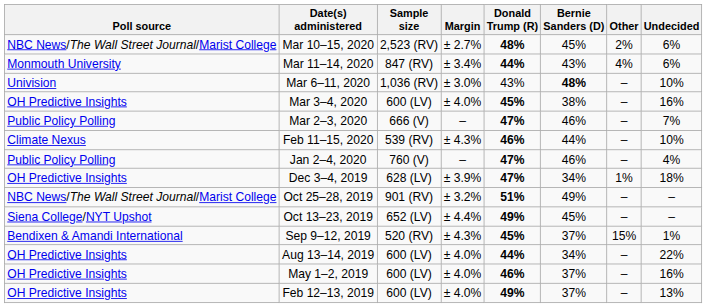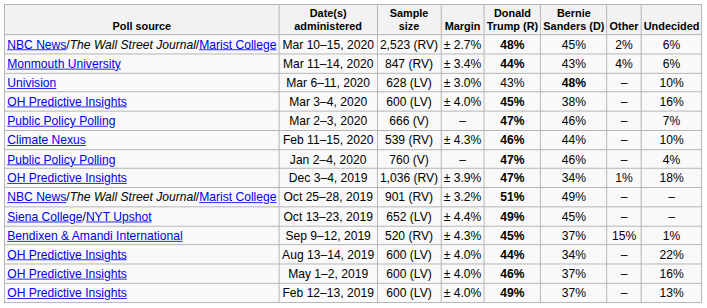Mar 6–11, 2020 | Sample size: 1,036 (RV) -> 628 (LV)
Dec 3–4, 2019 | Sample size: 628 (LV) -> 1,036 (RV)
